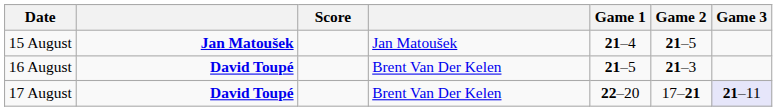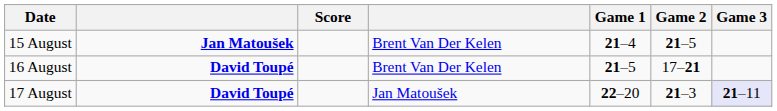15 August | column 4: Jan Matoušek -> Brent Van Der Kelen
16 August | Game 2: 21–3 -> 17–21
17 August | column 4: Brent Van Der Kelen -> Jan Matoušek
17 August | Game 2: 17–21 -> 21–3
